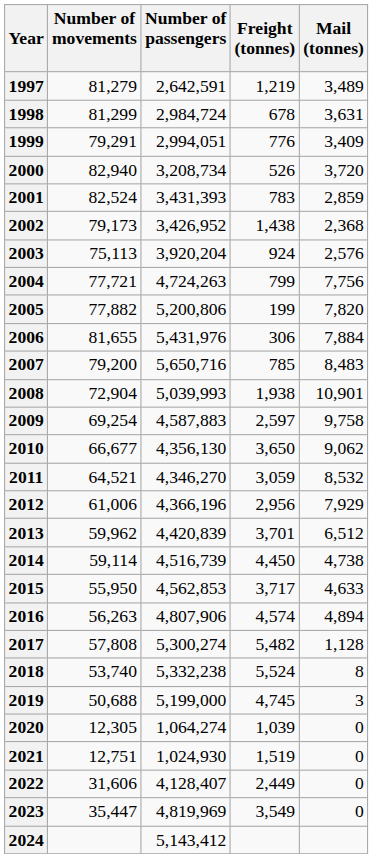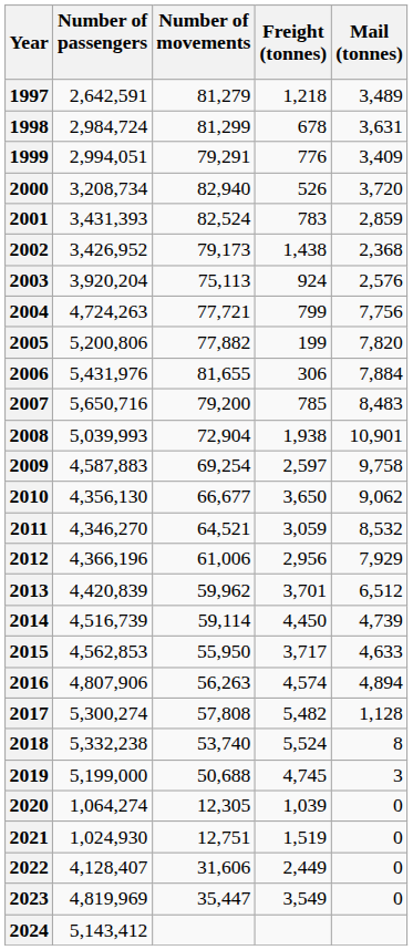columns swapped: Number of passengers <-> Number of movements
1997 | Freight (tonnes): 1,219 -> 1,218
2014 | Mail (tonnes): 4,738 -> 4,739
